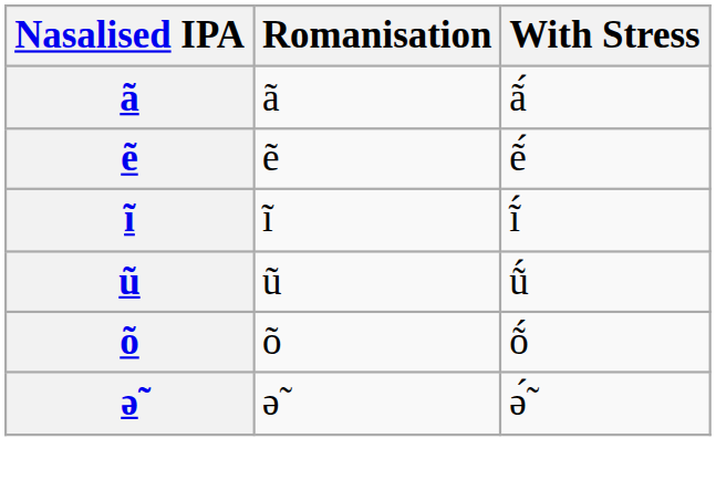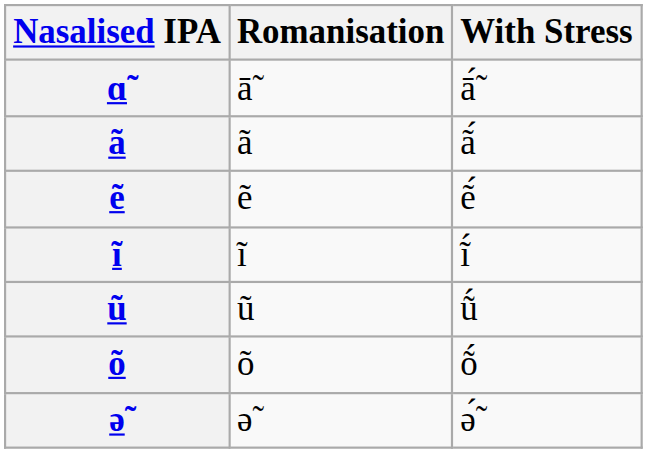+ row: ɑ̃ | ā̃ | ā̃́
